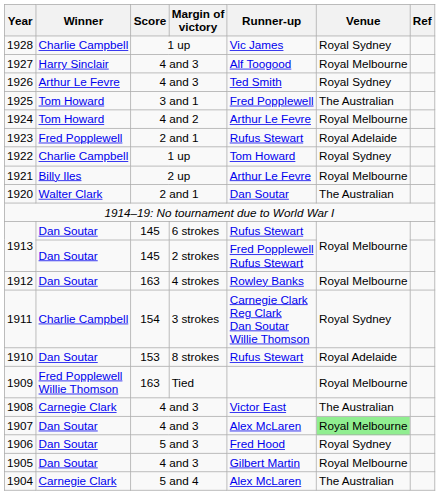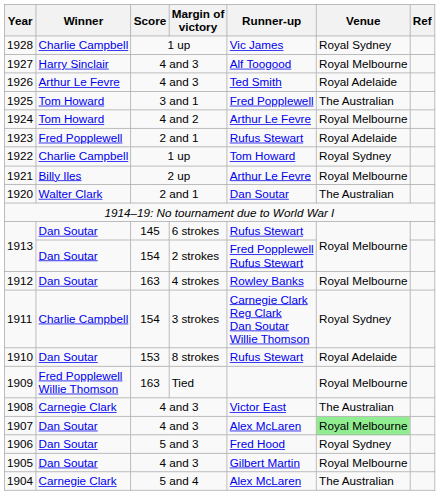1926 | Venue: Royal Sydney -> Royal Adelaide
1913 / 2 strokes | Score: 145 -> 154
